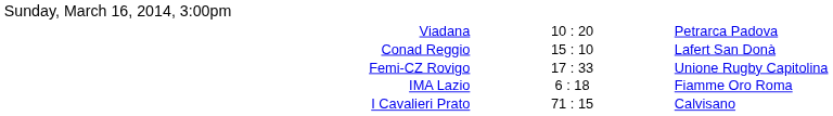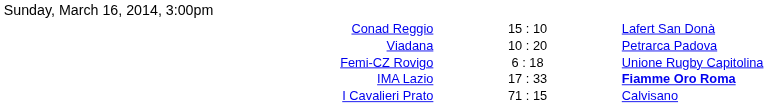rows swapped: Conad Reggio <-> Viadana
Femi-CZ Rovigo | column 2: 17 : 33 -> 6 : 18
IMA Lazio | column 2: 6 : 18 -> 17 : 33
IMA Lazio | column 3: normal -> bold
